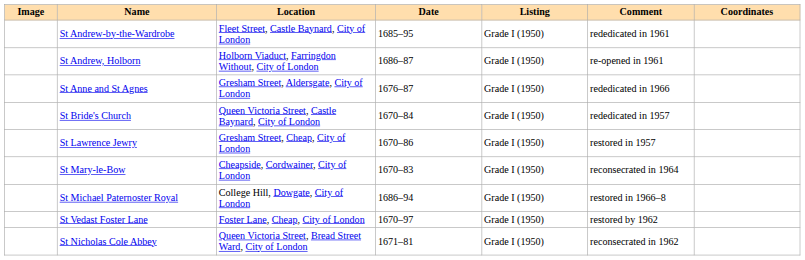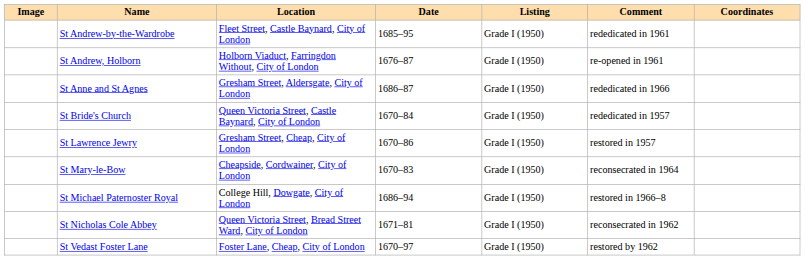St Andrew, Holborn | Date: 1686–87 -> 1676–87
St Anne and St Agnes | Date: 1676–87 -> 1686–87
rows swapped: St Nicholas Cole Abbey <-> St Vedast Foster Lane
